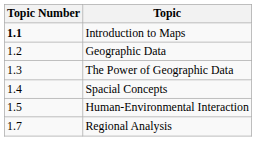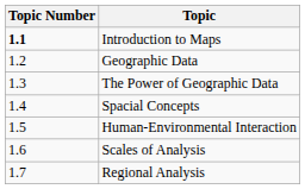+ row: 1.6 | Scales of Analysis
